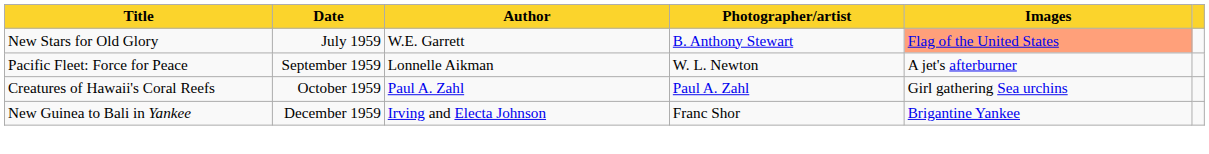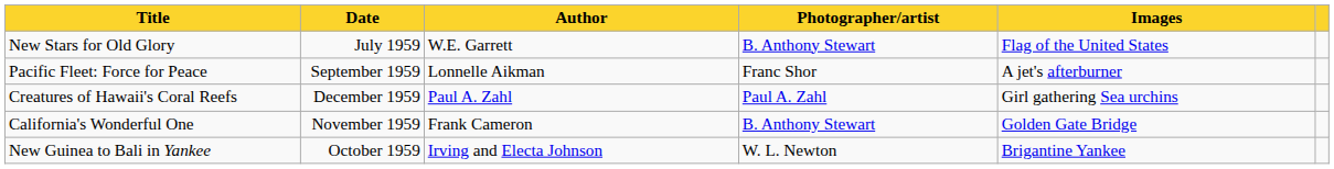New Stars for Old Glory | Images: lightsalmon background -> no background
Pacific Fleet: Force for Peace | Photographer/artist: W. L. Newton -> Franc Shor
Creatures of Hawaii's Coral Reefs | Date: October 1959 -> December 1959
+ row: California's Wonderful One | November 1959 | Frank Cameron | B. Anthony Stewart | Golden Gate Bridge
New Guinea to Bali in Yankee | Date: December 1959 -> October 1959
New Guinea to Bali in Yankee | Photographer/artist: Franc Shor -> W. L. Newton
